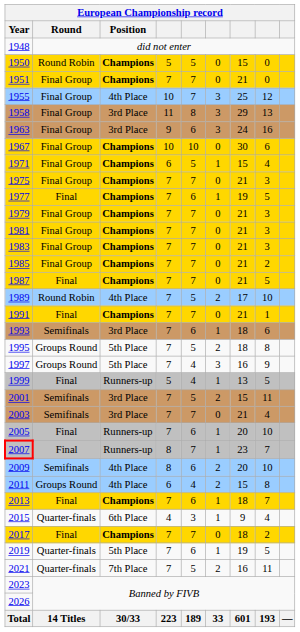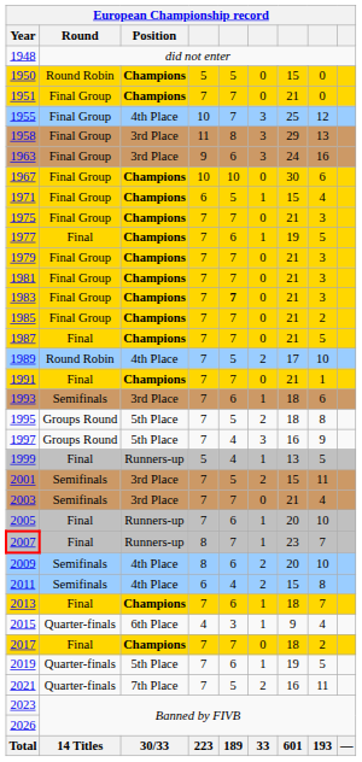1983 | column 5: normal -> bold
2011 | Round: Groups Round -> Semifinals
